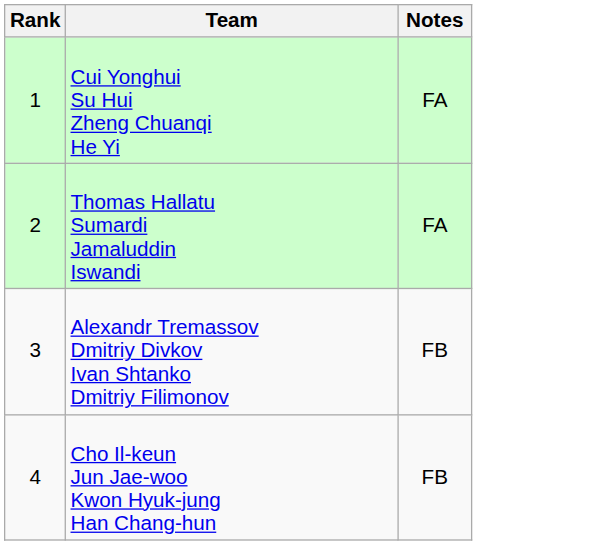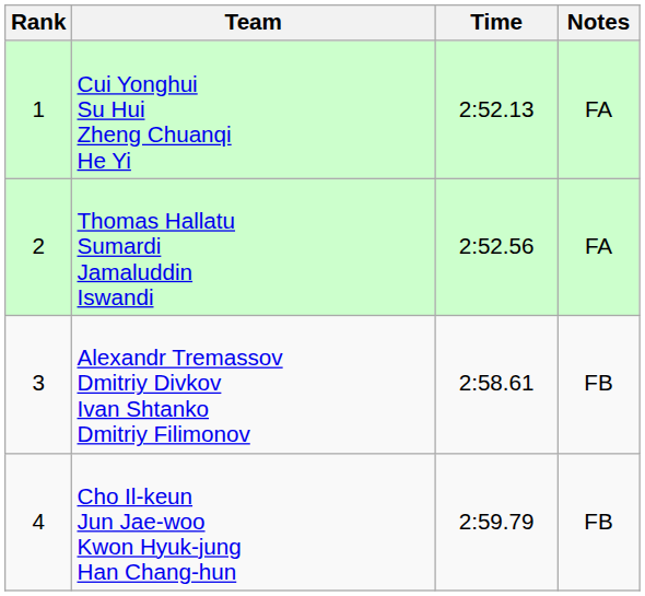+ column: Time | 2:52.13 | 2:52.56 | 2:58.61 | 2:59.79
